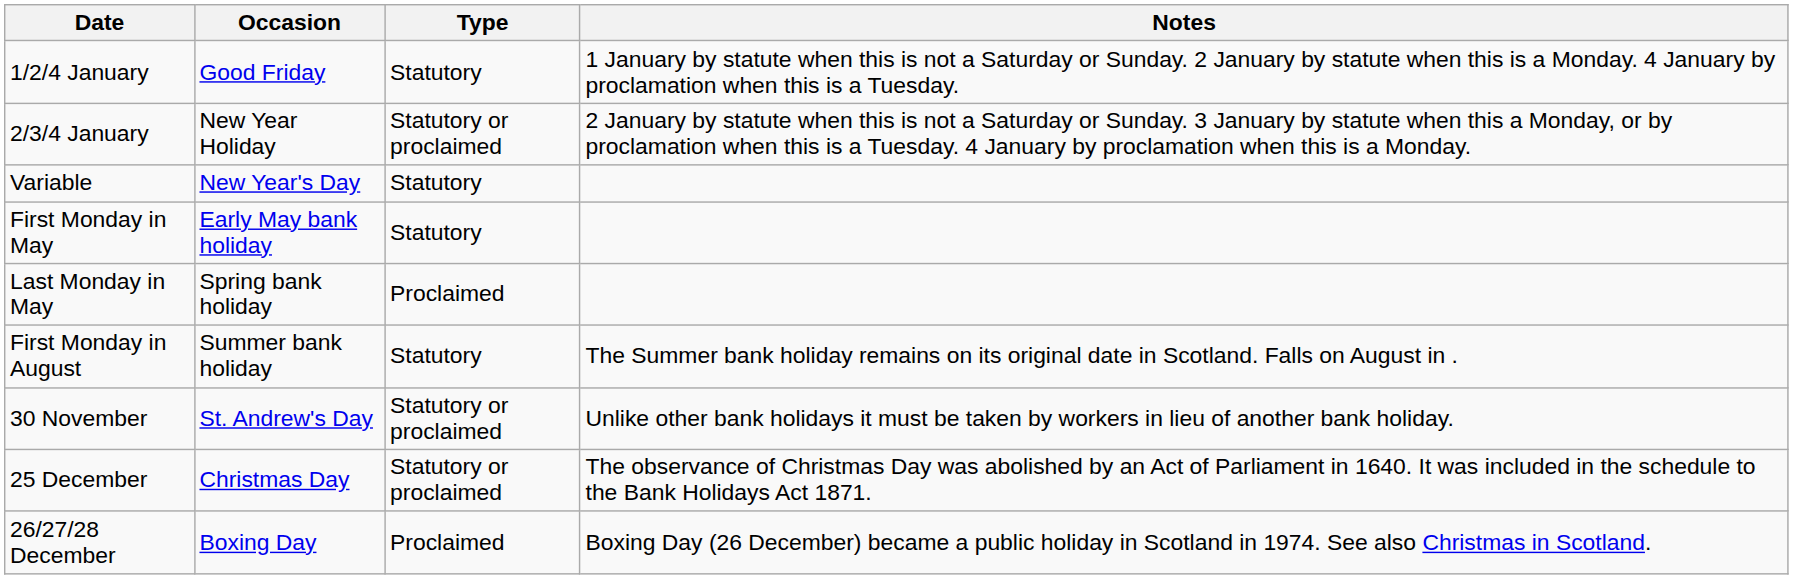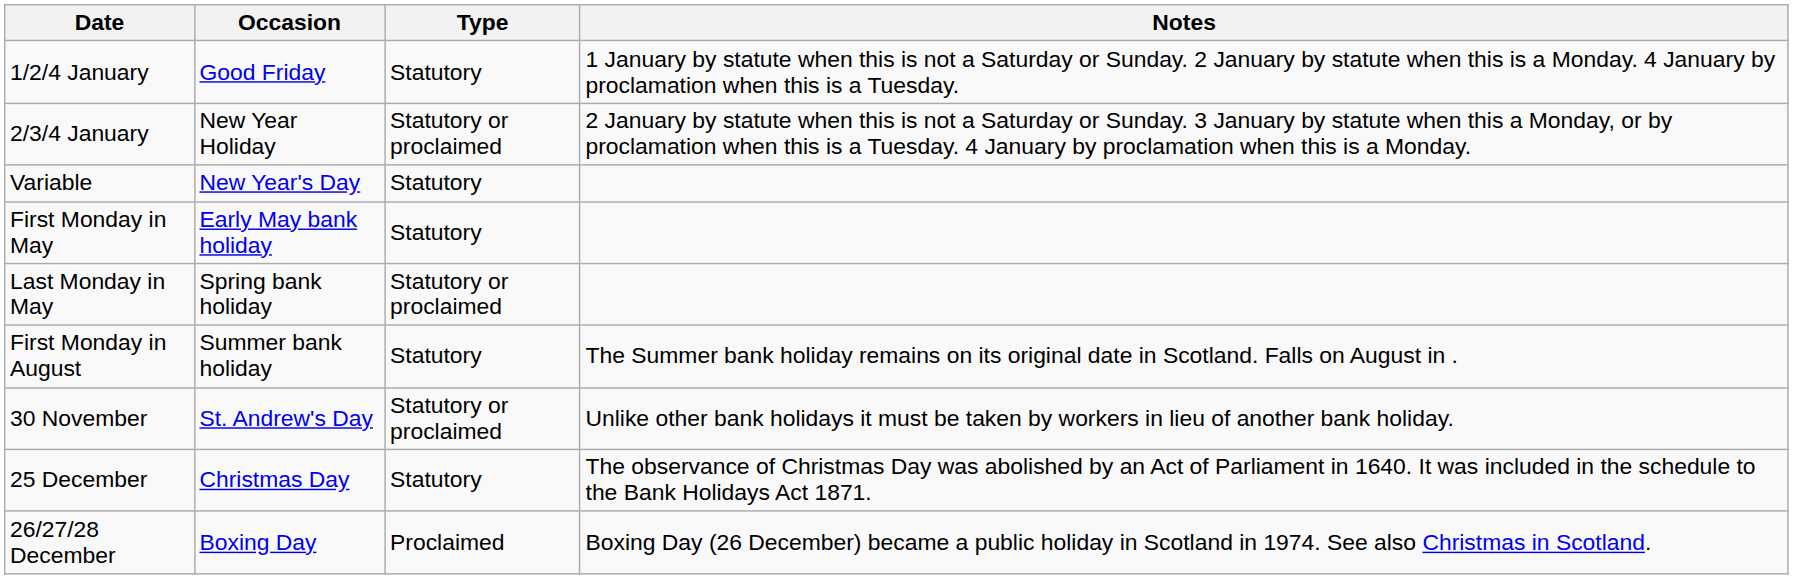Last Monday in May | Type: Proclaimed -> Statutory or proclaimed
25 December | Type: Statutory or proclaimed -> Statutory
